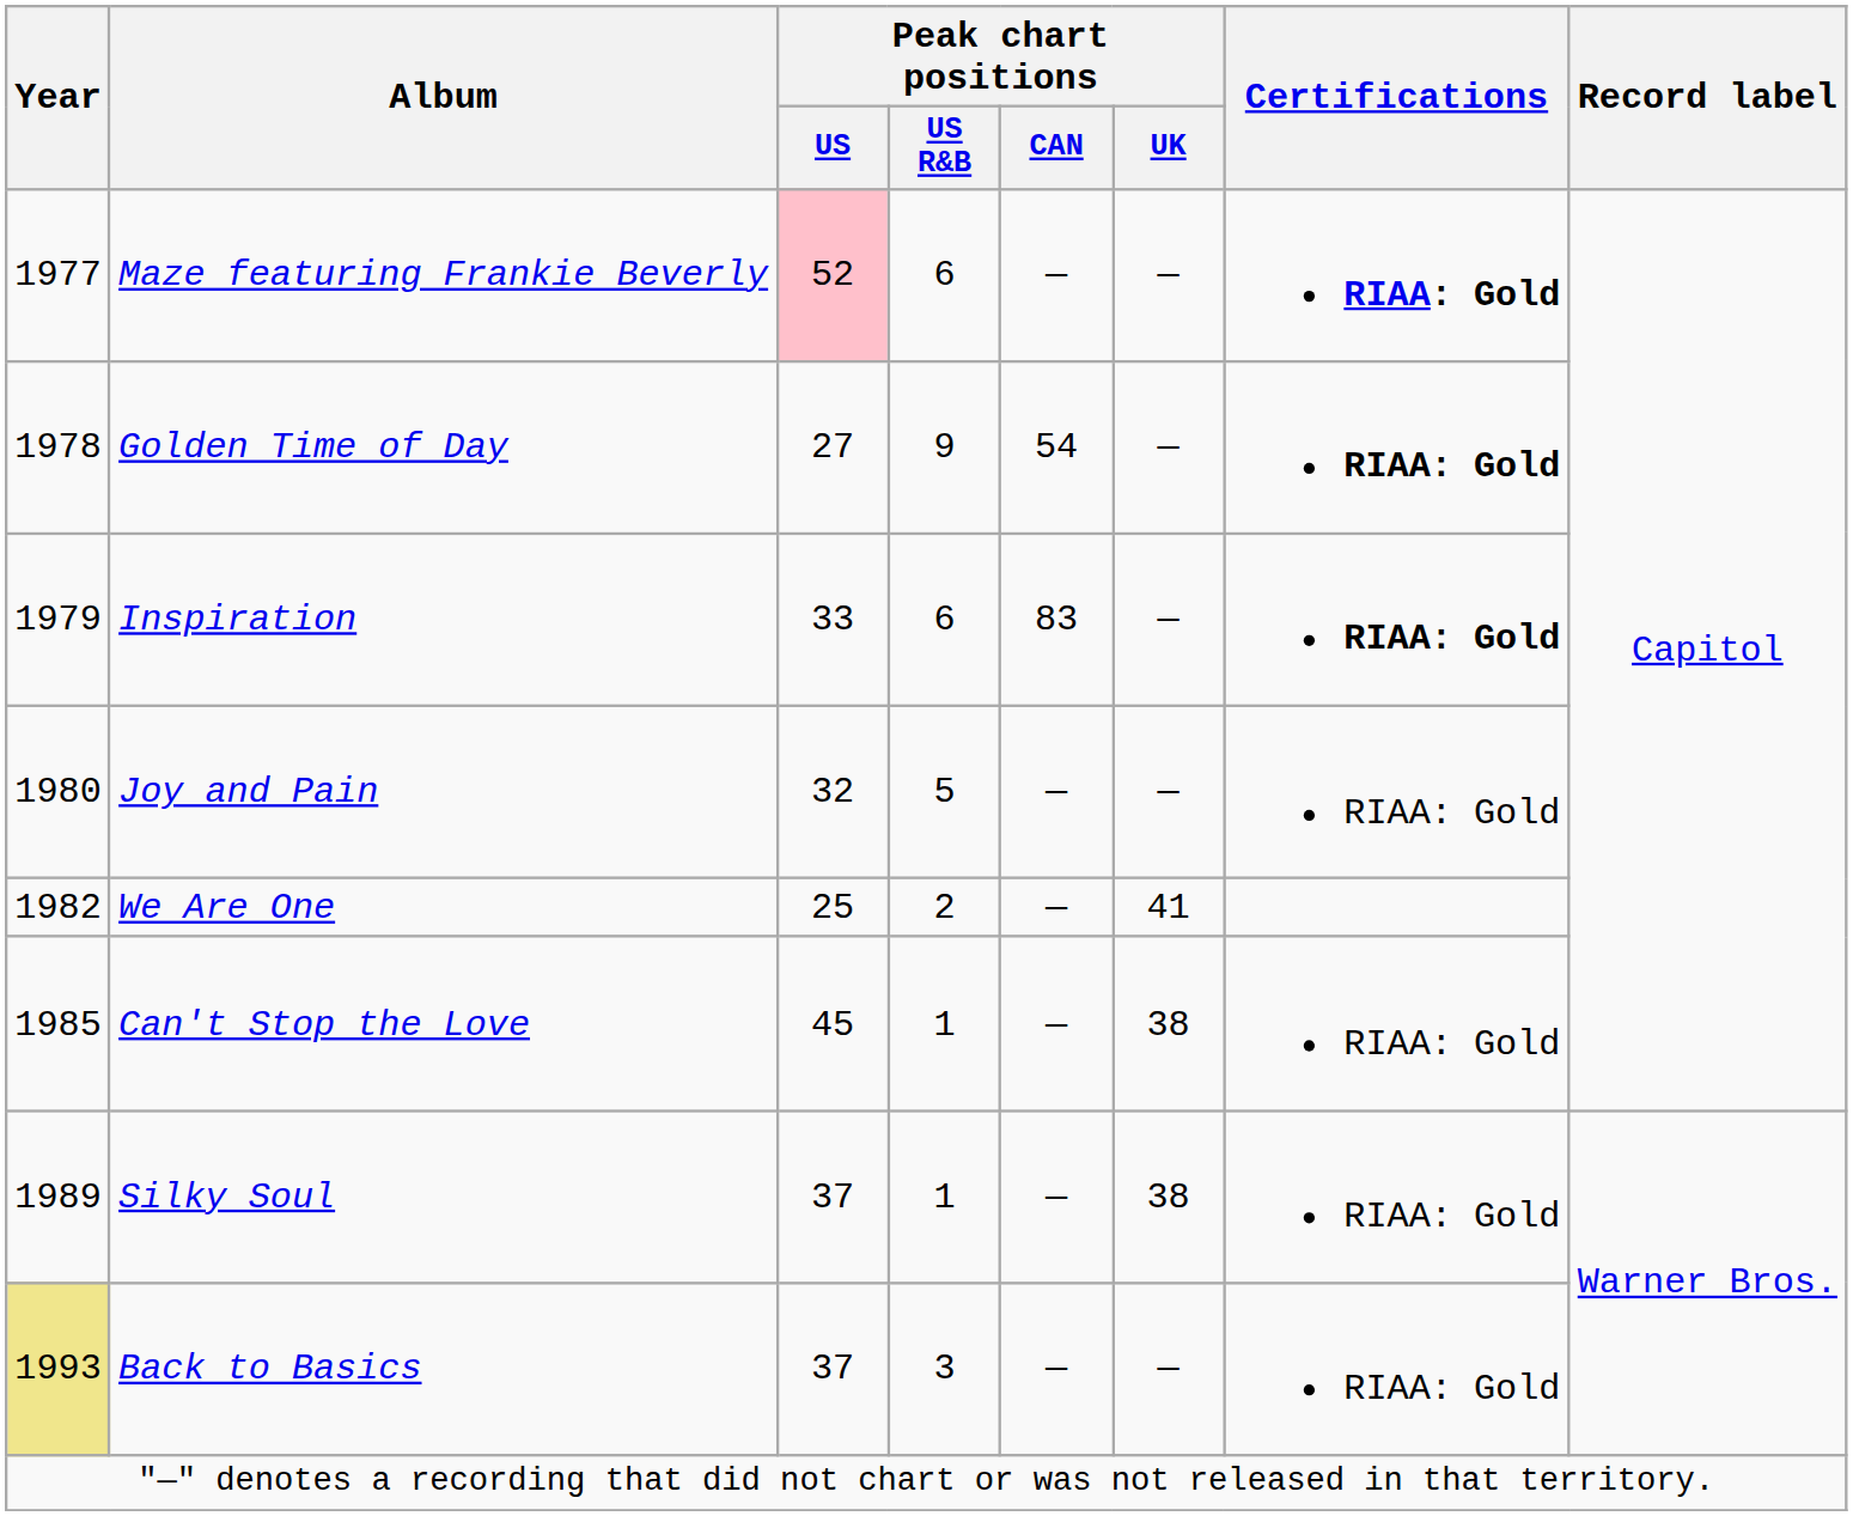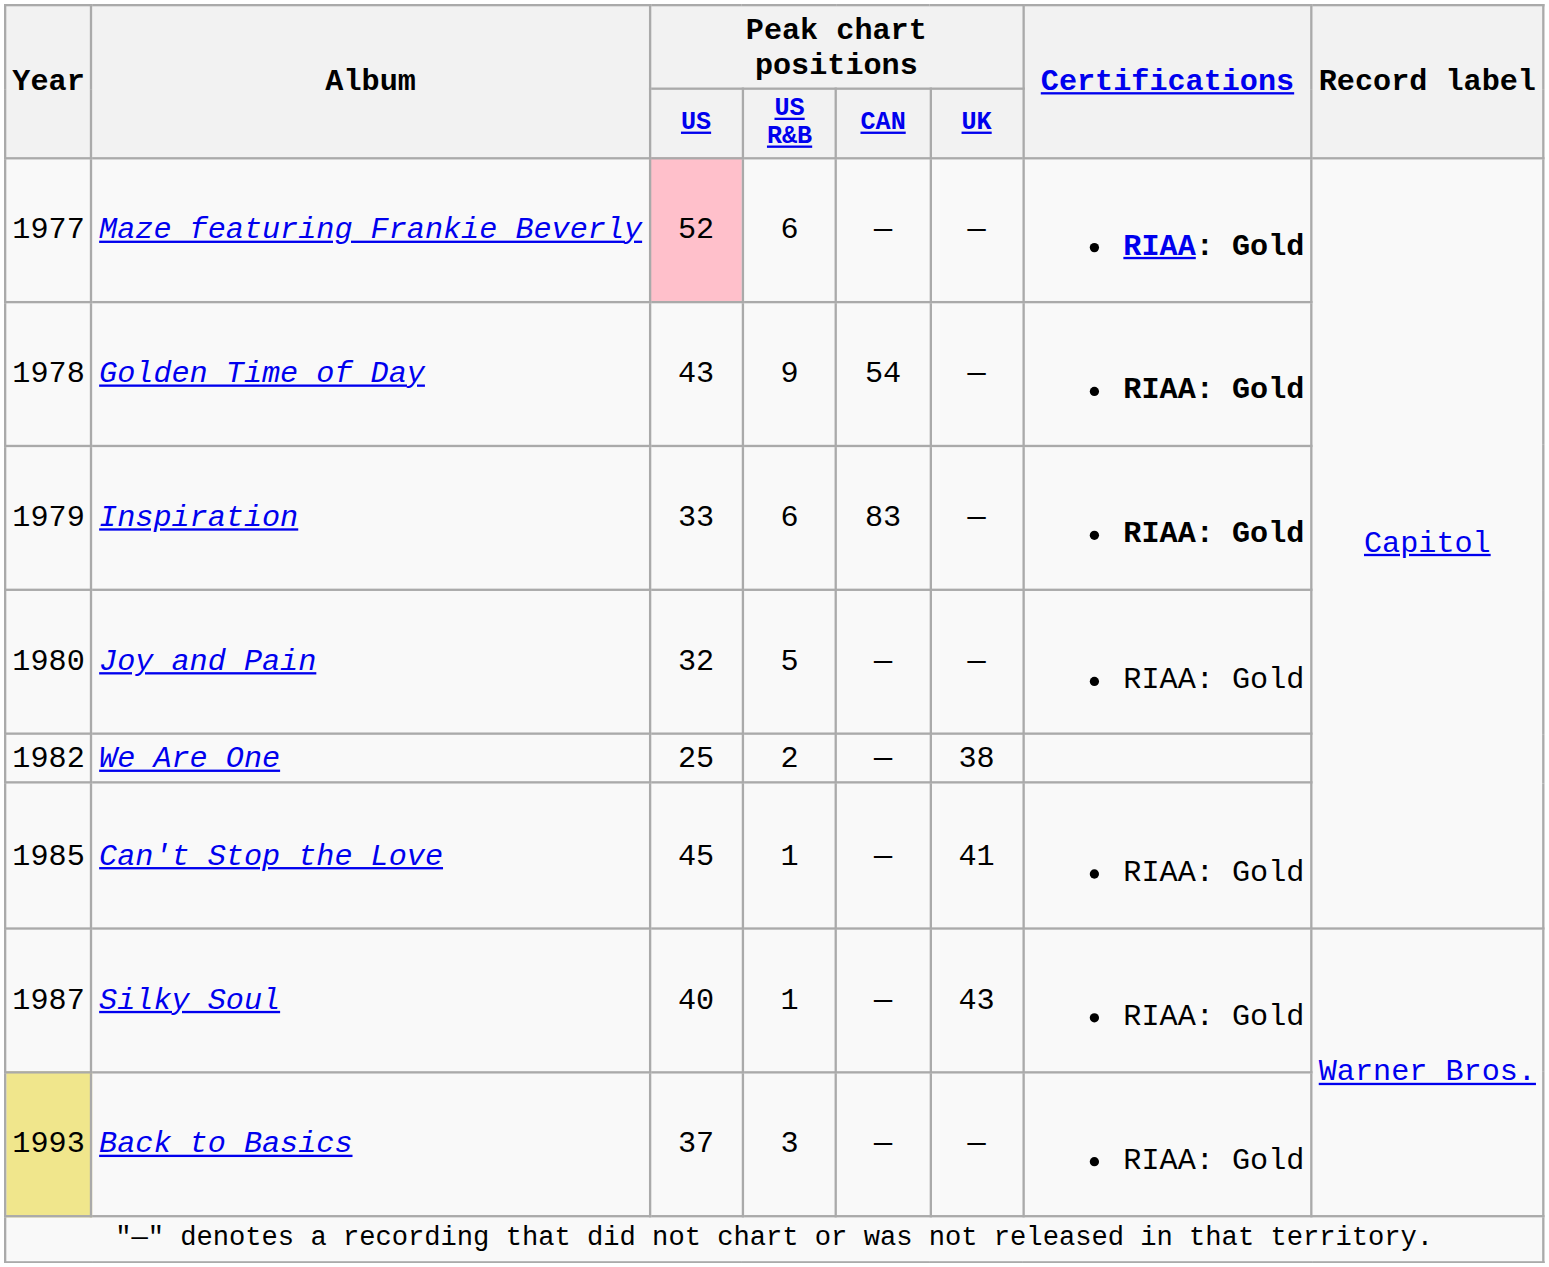Golden Time of Day | Peak chart positions / US: 27 -> 43
We Are One | Peak chart positions / UK: 41 -> 38
Can't Stop the Love | Peak chart positions / UK: 38 -> 41
Silky Soul | Year: 1989 -> 1987
Silky Soul | Peak chart positions / US: 37 -> 40
Silky Soul | Peak chart positions / UK: 38 -> 43
